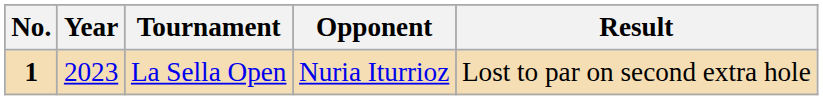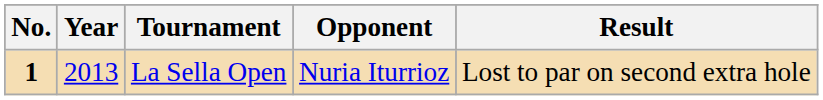La Sella Open | Year: 2023 -> 2013
